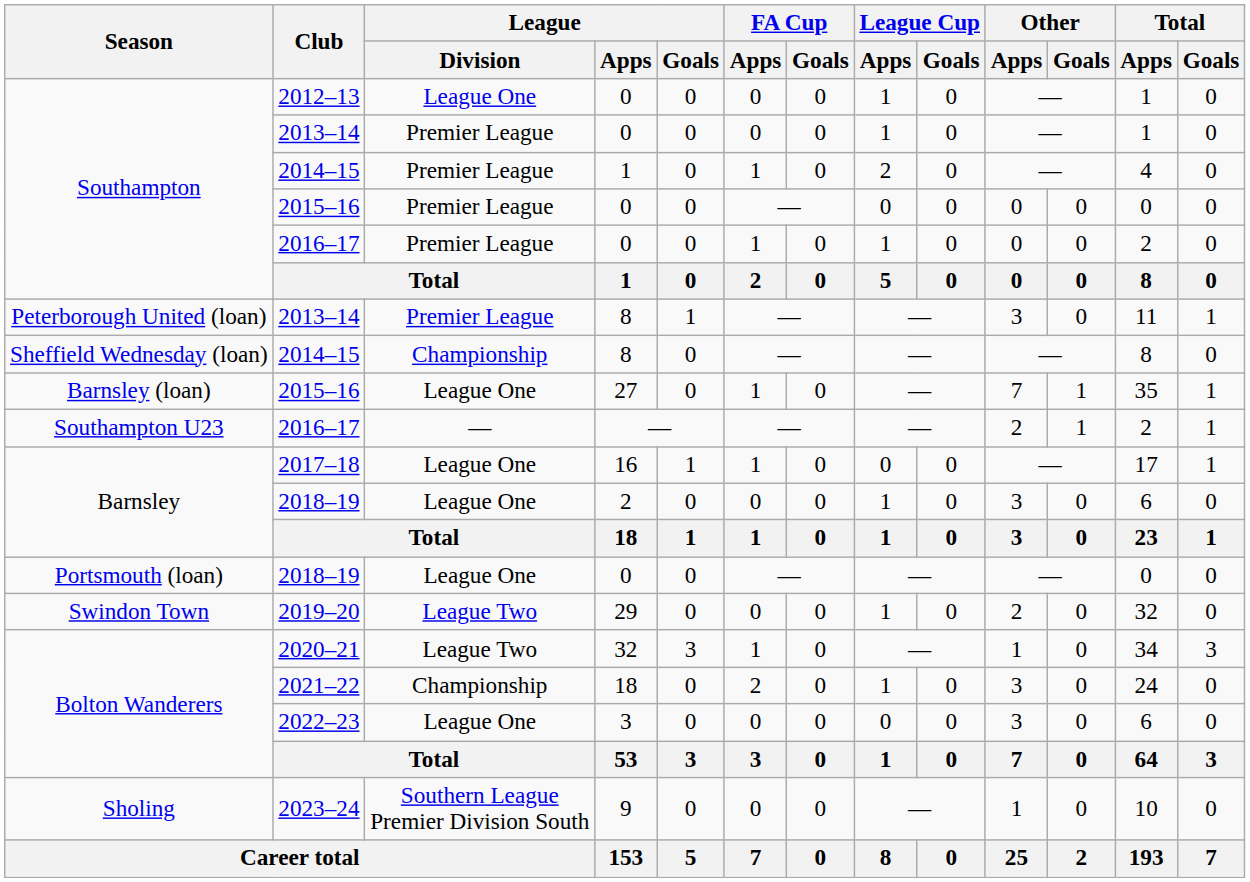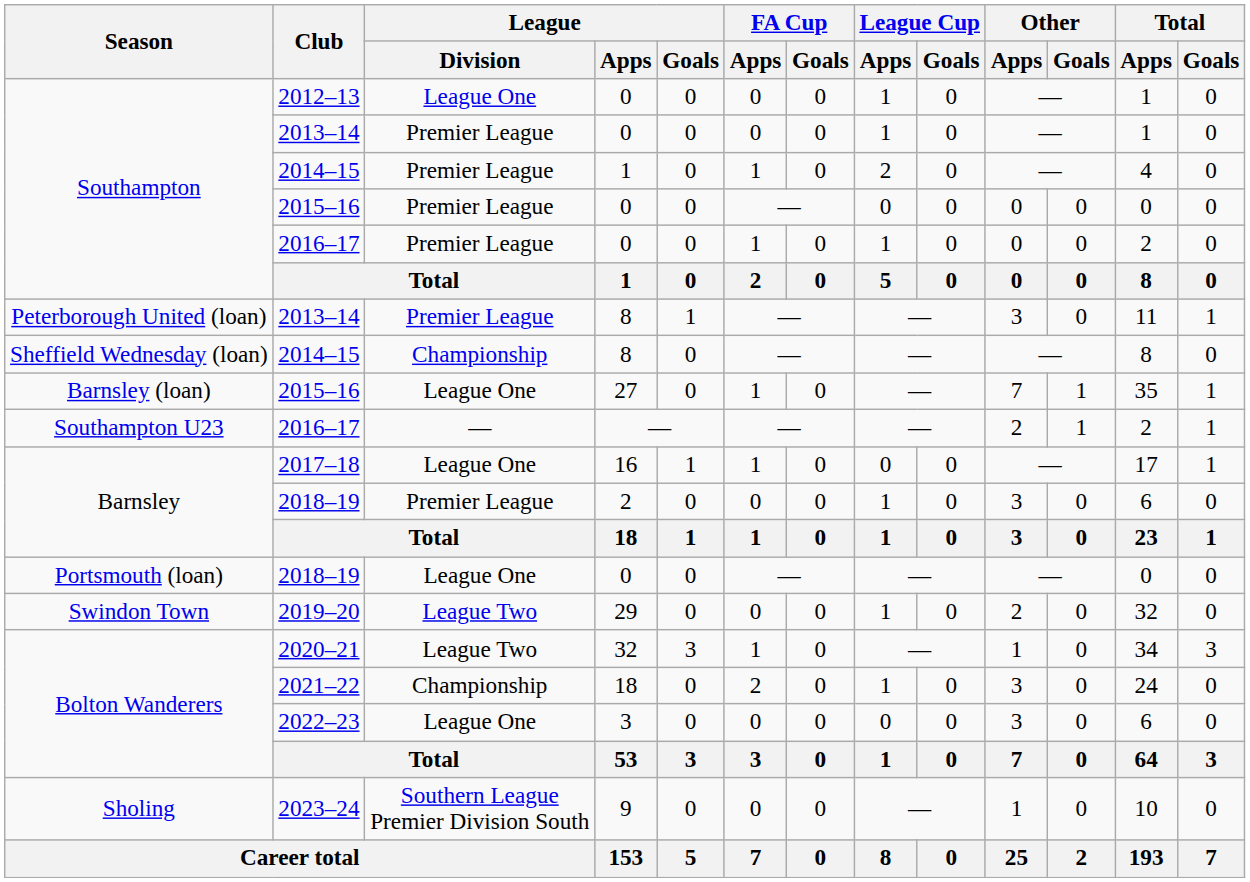2018–19 / 2 | League / Division: League One -> Premier League
